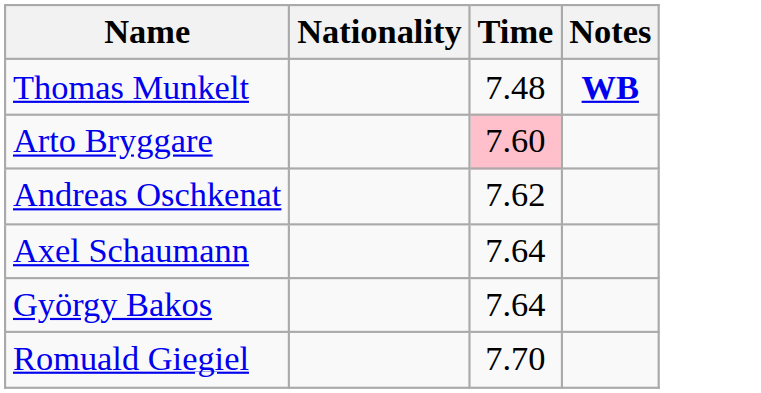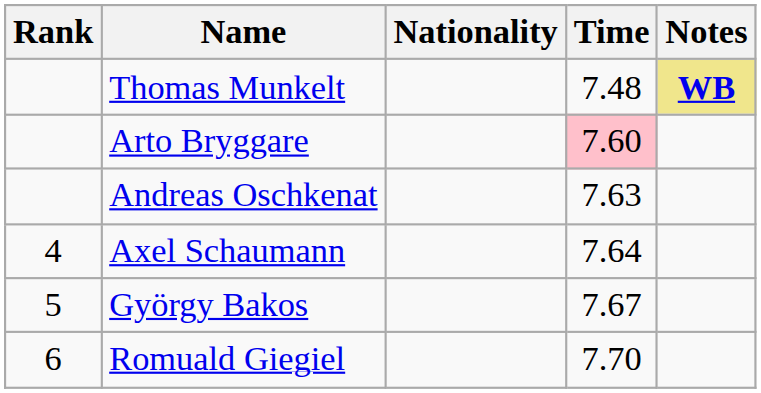+ column: Rank | 4 | 5 | 6
Thomas Munkelt | Notes: no background -> khaki background
Andreas Oschkenat | Time: 7.62 -> 7.63
György Bakos | Time: 7.64 -> 7.67
